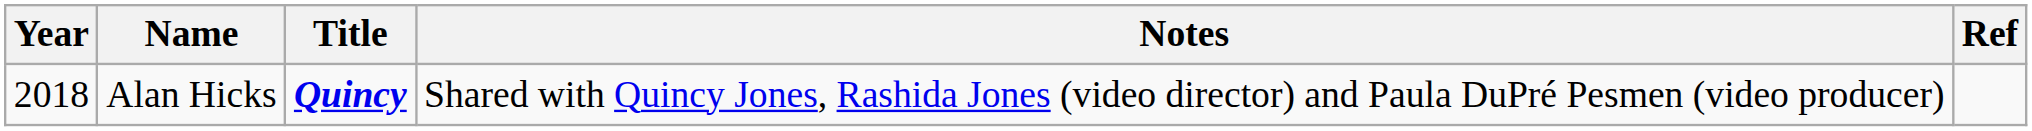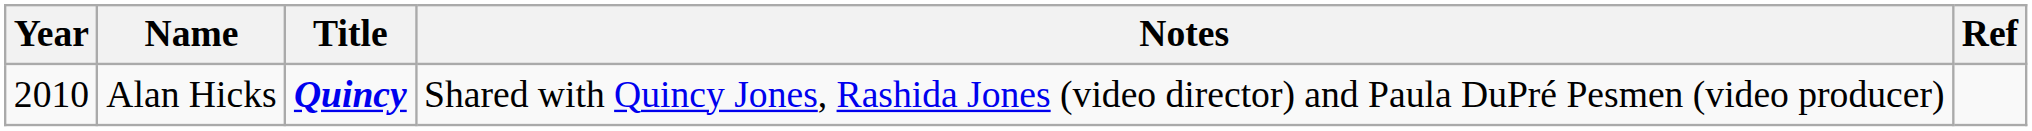Alan Hicks | Year: 2018 -> 2010
